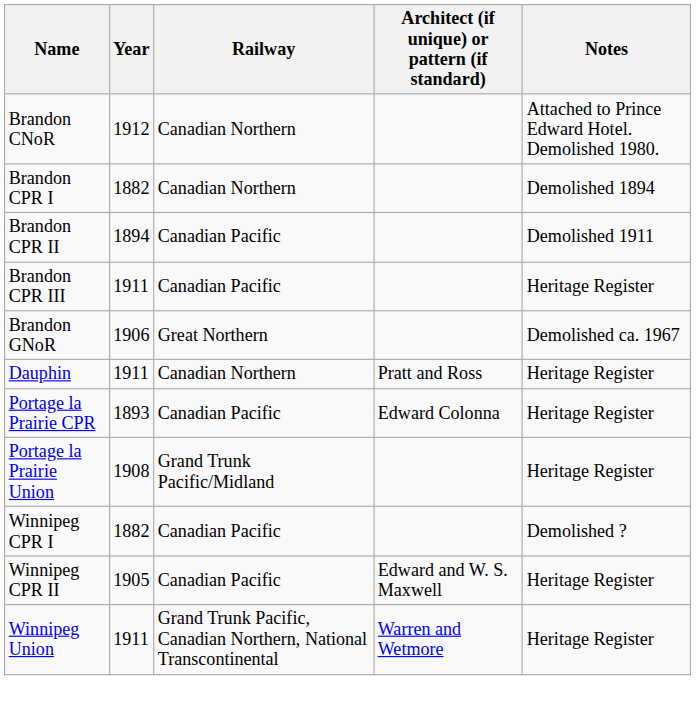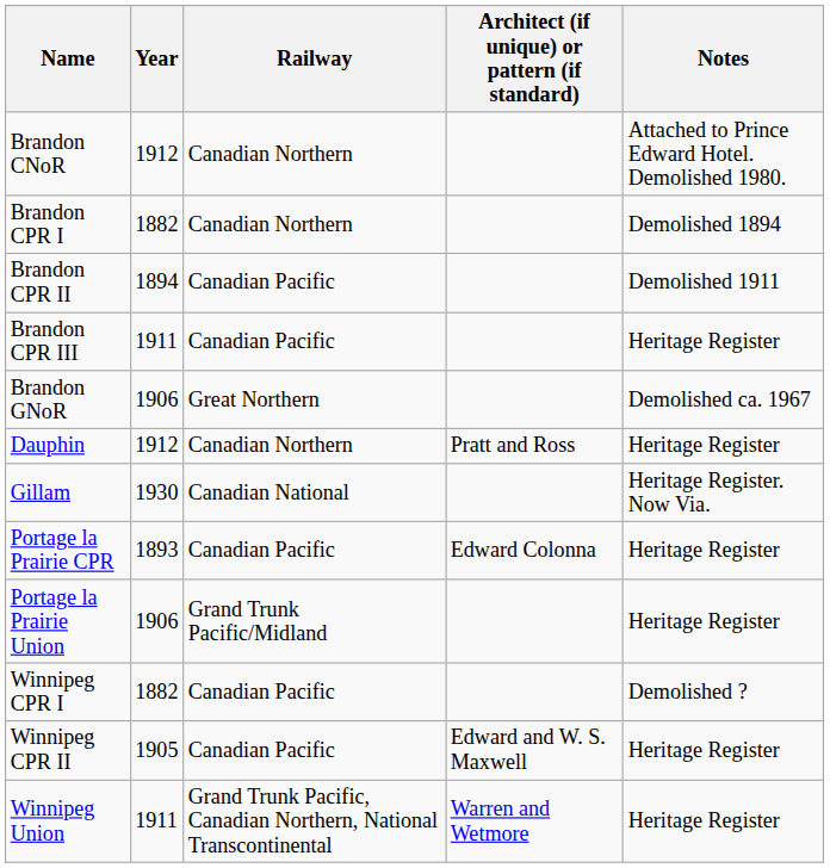Dauphin | Year: 1911 -> 1912
+ row: Gillam | 1930 | Canadian National | Heritage Register. Now Via.
Portage la Prairie Union | Year: 1908 -> 1906
